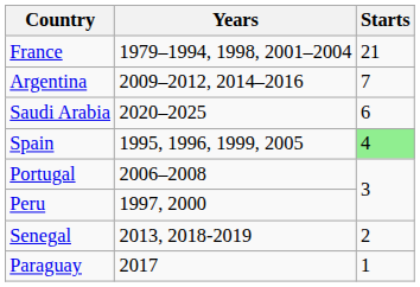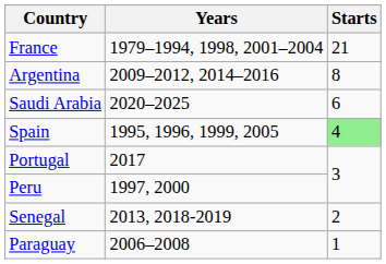Argentina | Starts: 7 -> 8
Portugal | Years: 2006–2008 -> 2017
Paraguay | Years: 2017 -> 2006–2008
